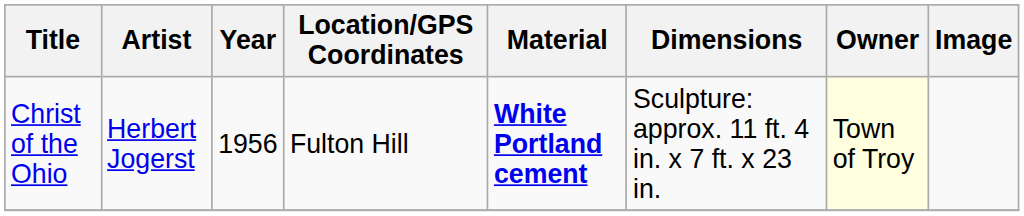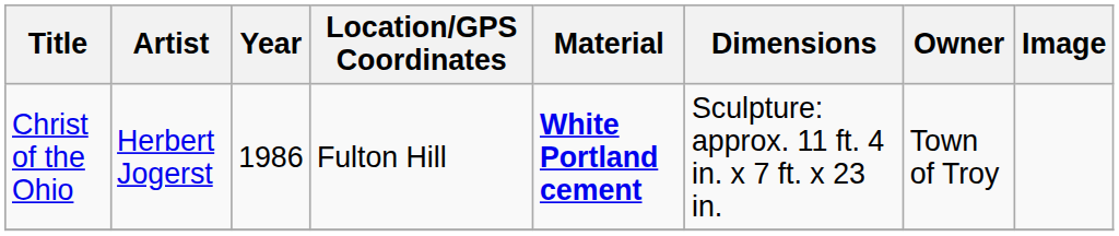Christ of the Ohio | Year: 1956 -> 1986
Christ of the Ohio | Owner: lightyellow background -> no background
